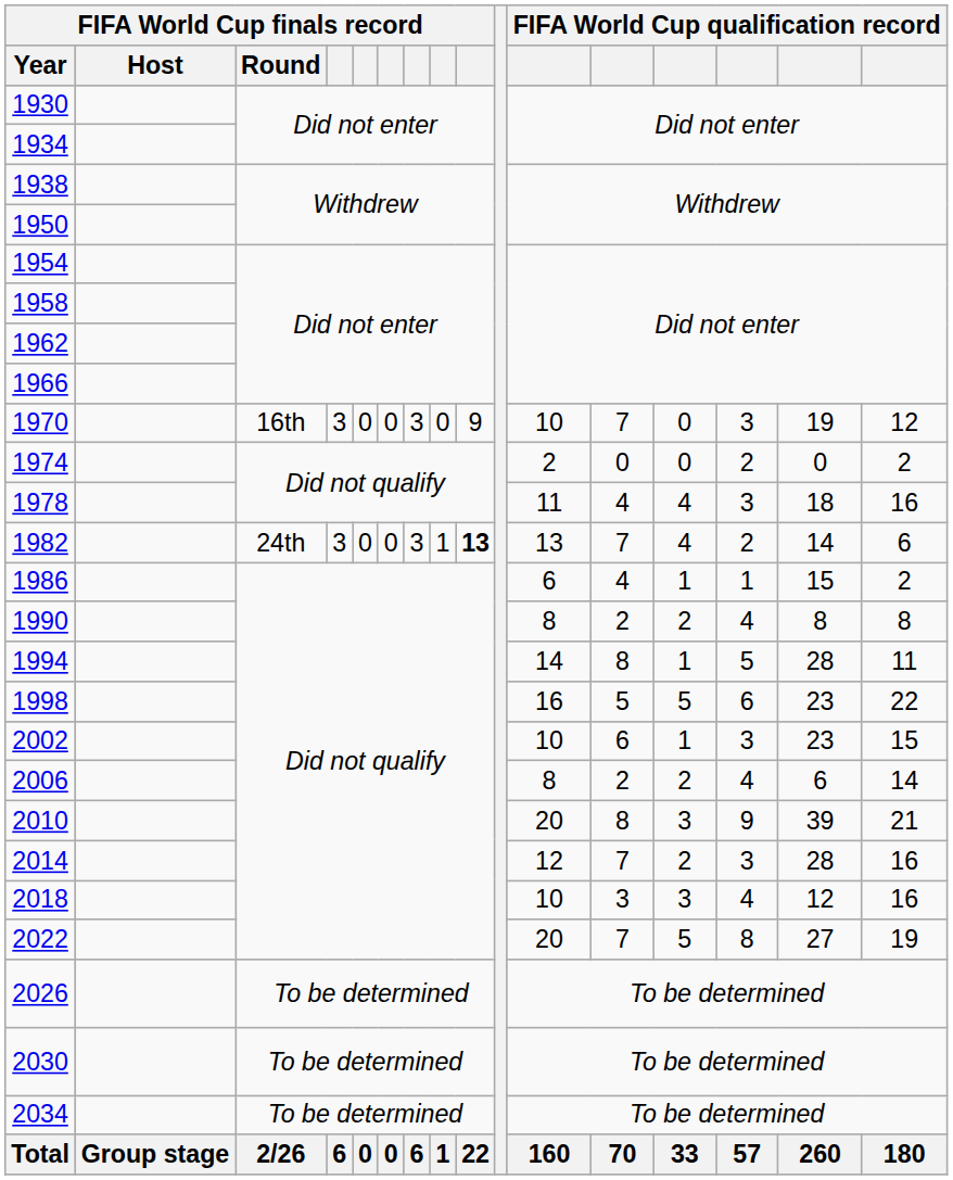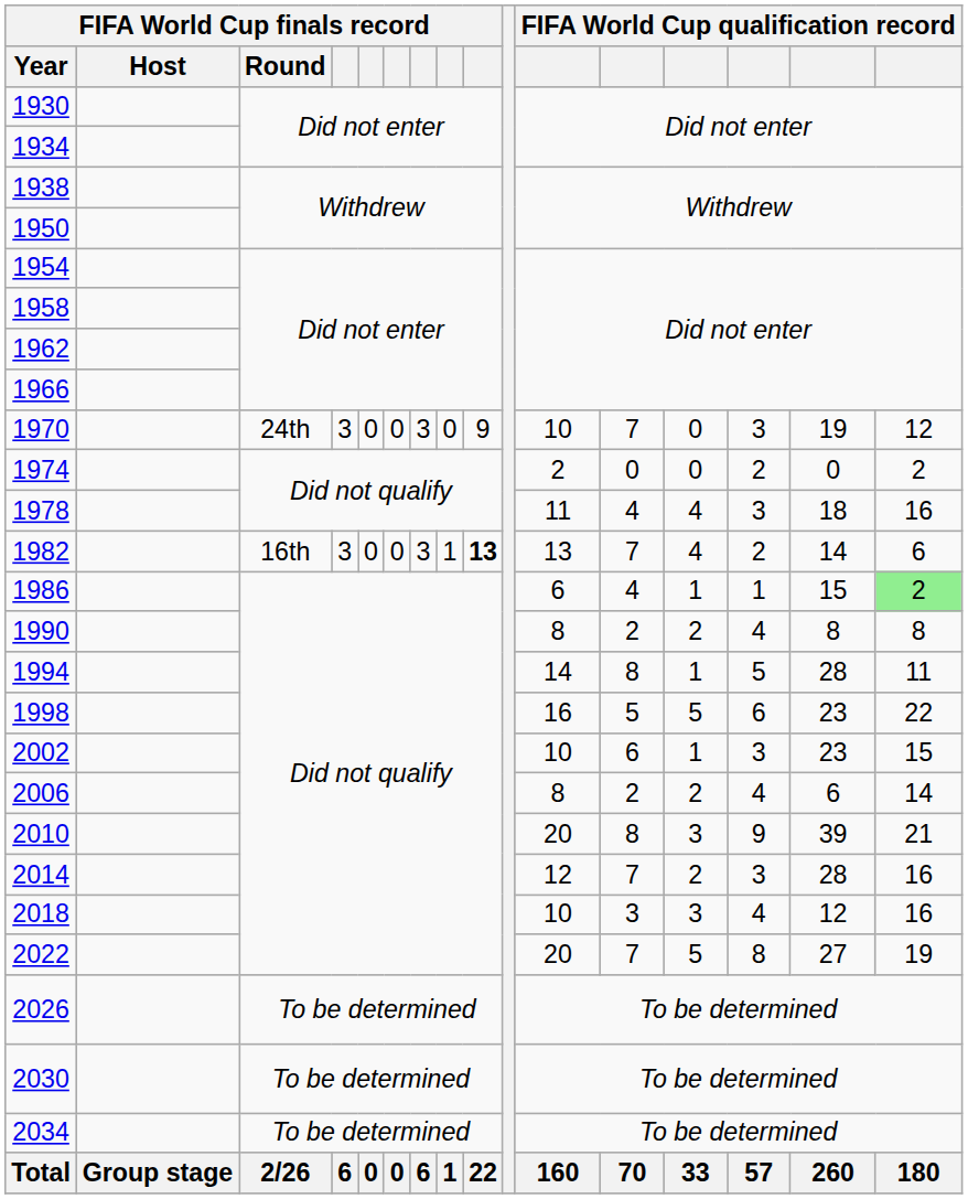1970 | FIFA World Cup finals record / Round: 16th -> 24th
1982 | FIFA World Cup finals record / Round: 24th -> 16th
1986 | column 16: no background -> lightgreen background
